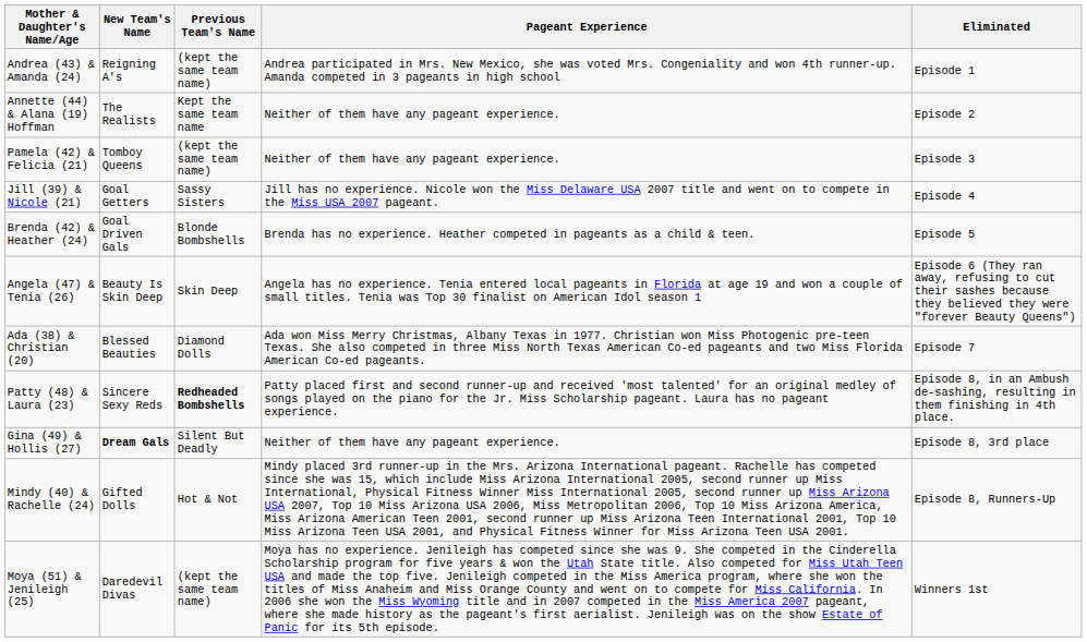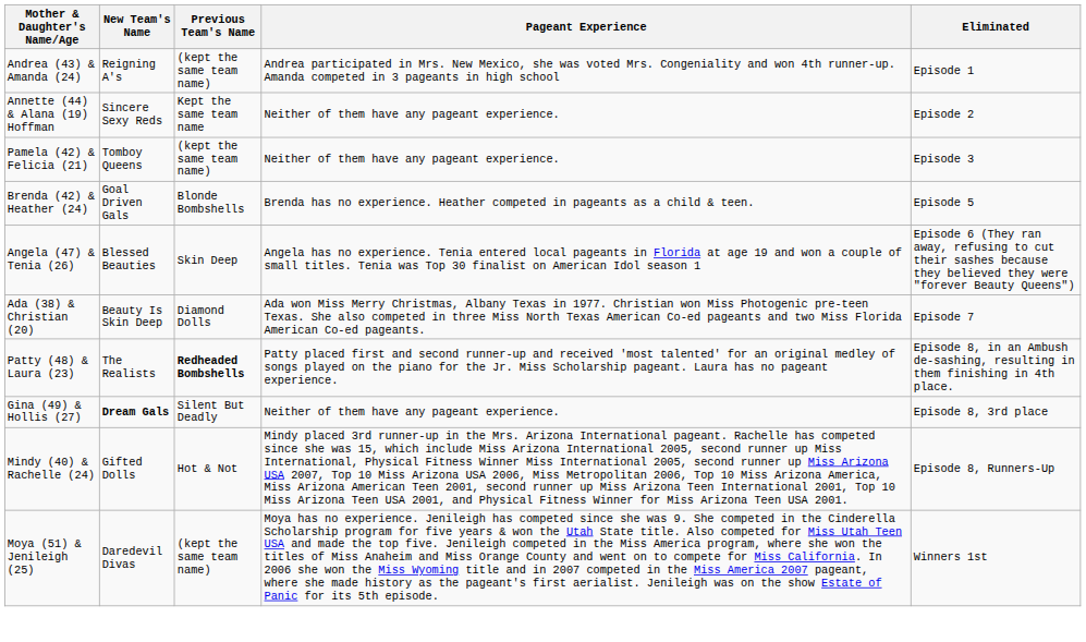Annette (44) & Alana (19) Hoffman | New Team's Name: The Realists -> Sincere Sexy Reds
- row: Jill (39) & Nicole (21) | Goal Getters | Sassy Sisters | Jill has no experience. Nicole won the Miss Delaware USA 2007 title and went on to compete in the Miss USA 2007 pageant. | Episode 4
Angela (47) & Tenia (26) | New Team's Name: Beauty Is Skin Deep -> Blessed Beauties
Ada (38) & Christian (20) | New Team's Name: Blessed Beauties -> Beauty Is Skin Deep
Patty (48) & Laura (23) | New Team's Name: Sincere Sexy Reds -> The Realists
